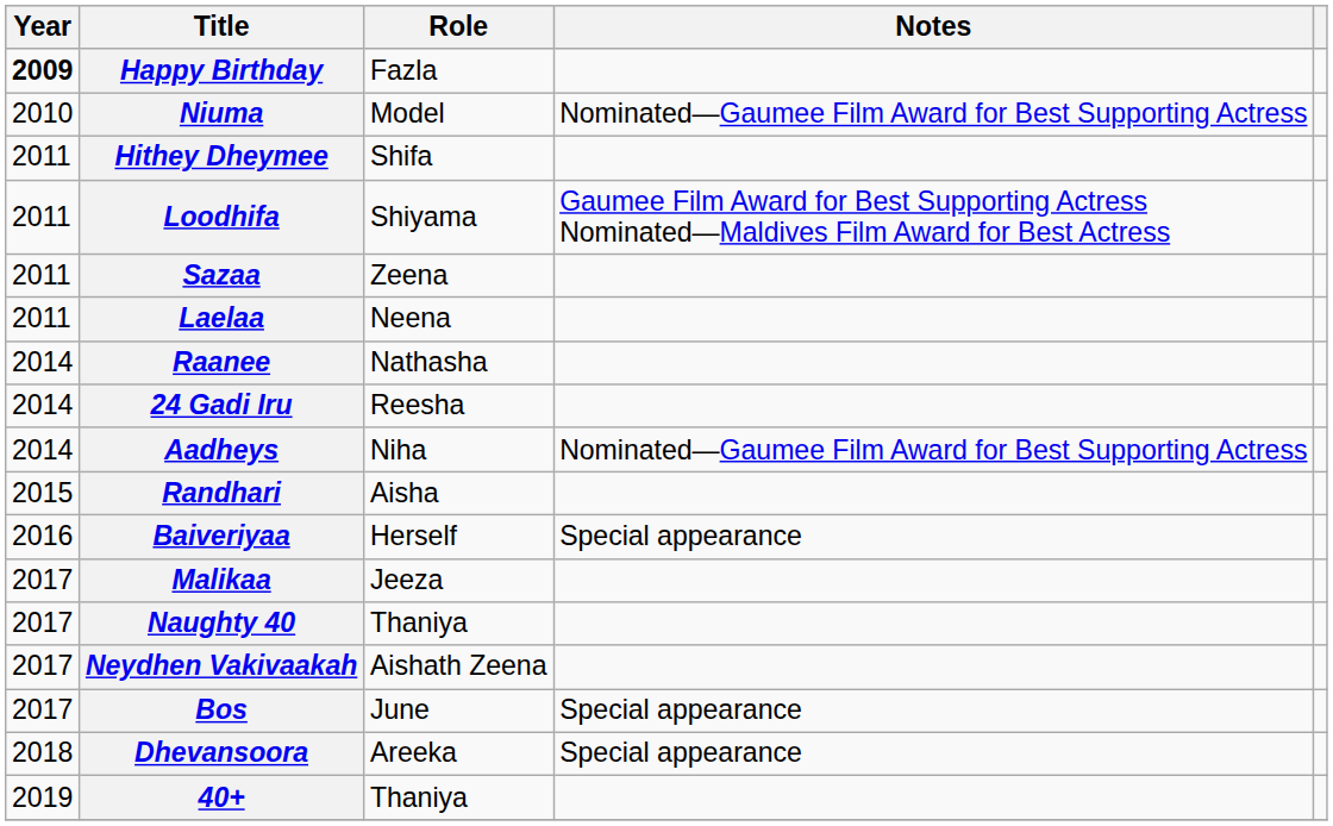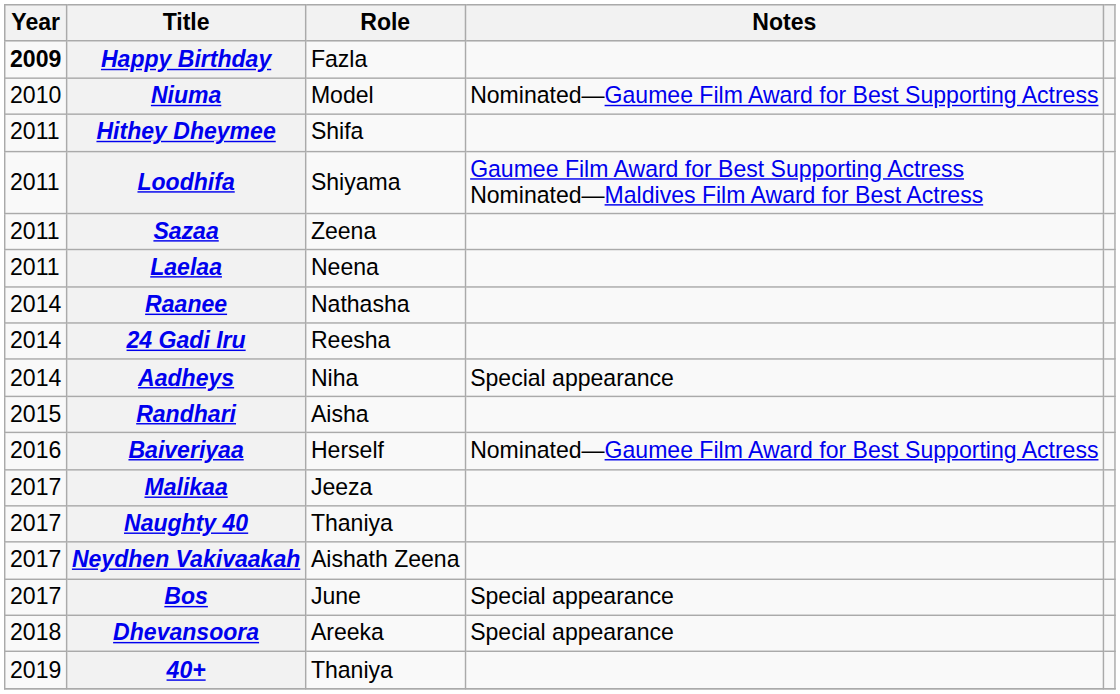Aadheys | Notes: Nominated—Gaumee Film Award for Best Supporting Actress -> Special appearance
Baiveriyaa | Notes: Special appearance -> Nominated—Gaumee Film Award for Best Supporting Actress
